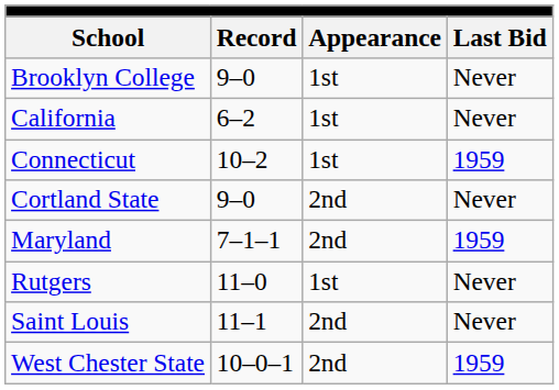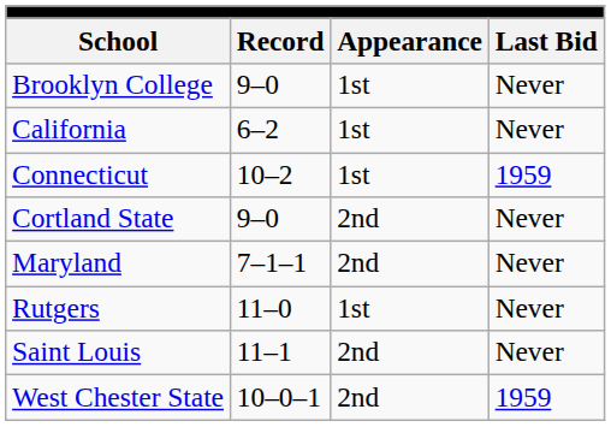Maryland | Last Bid: 1959 -> Never
